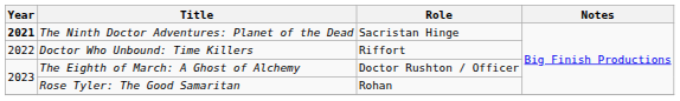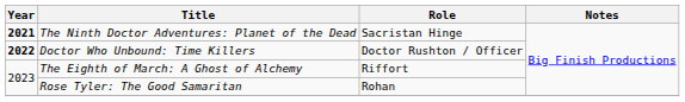Doctor Who Unbound: Time Killers | Year: normal -> bold
Doctor Who Unbound: Time Killers | Role: Riffort -> Doctor Rushton / Officer
The Eighth of March: A Ghost of Alchemy | Role: Doctor Rushton / Officer -> Riffort
